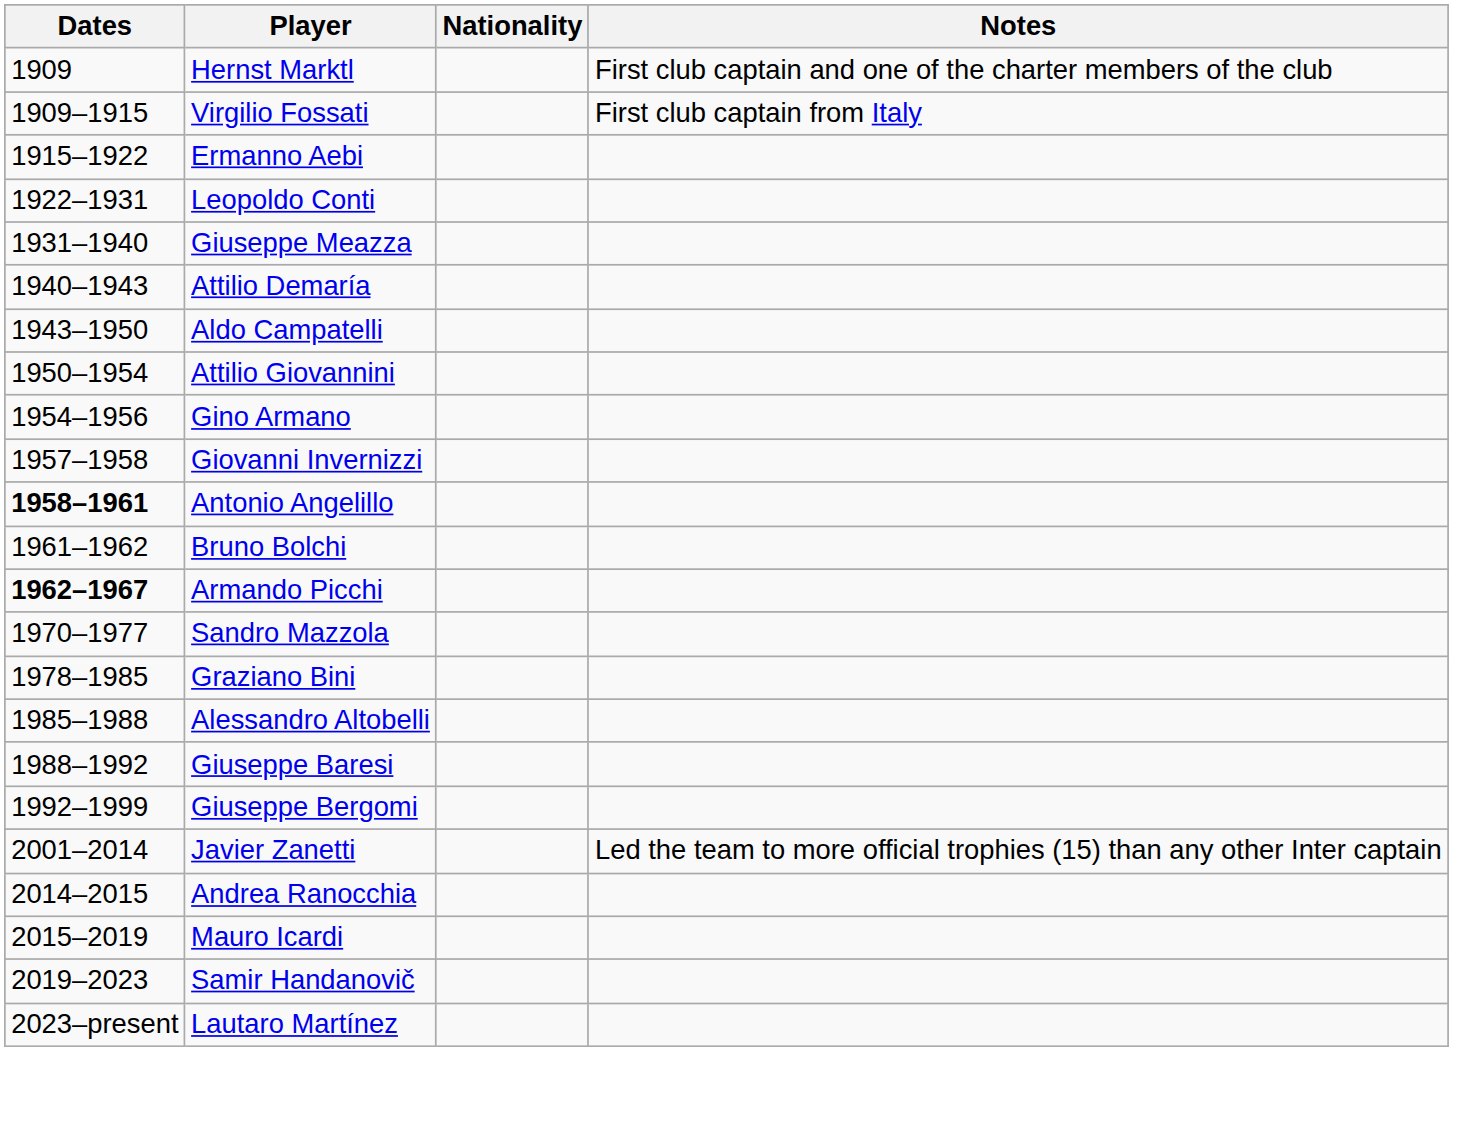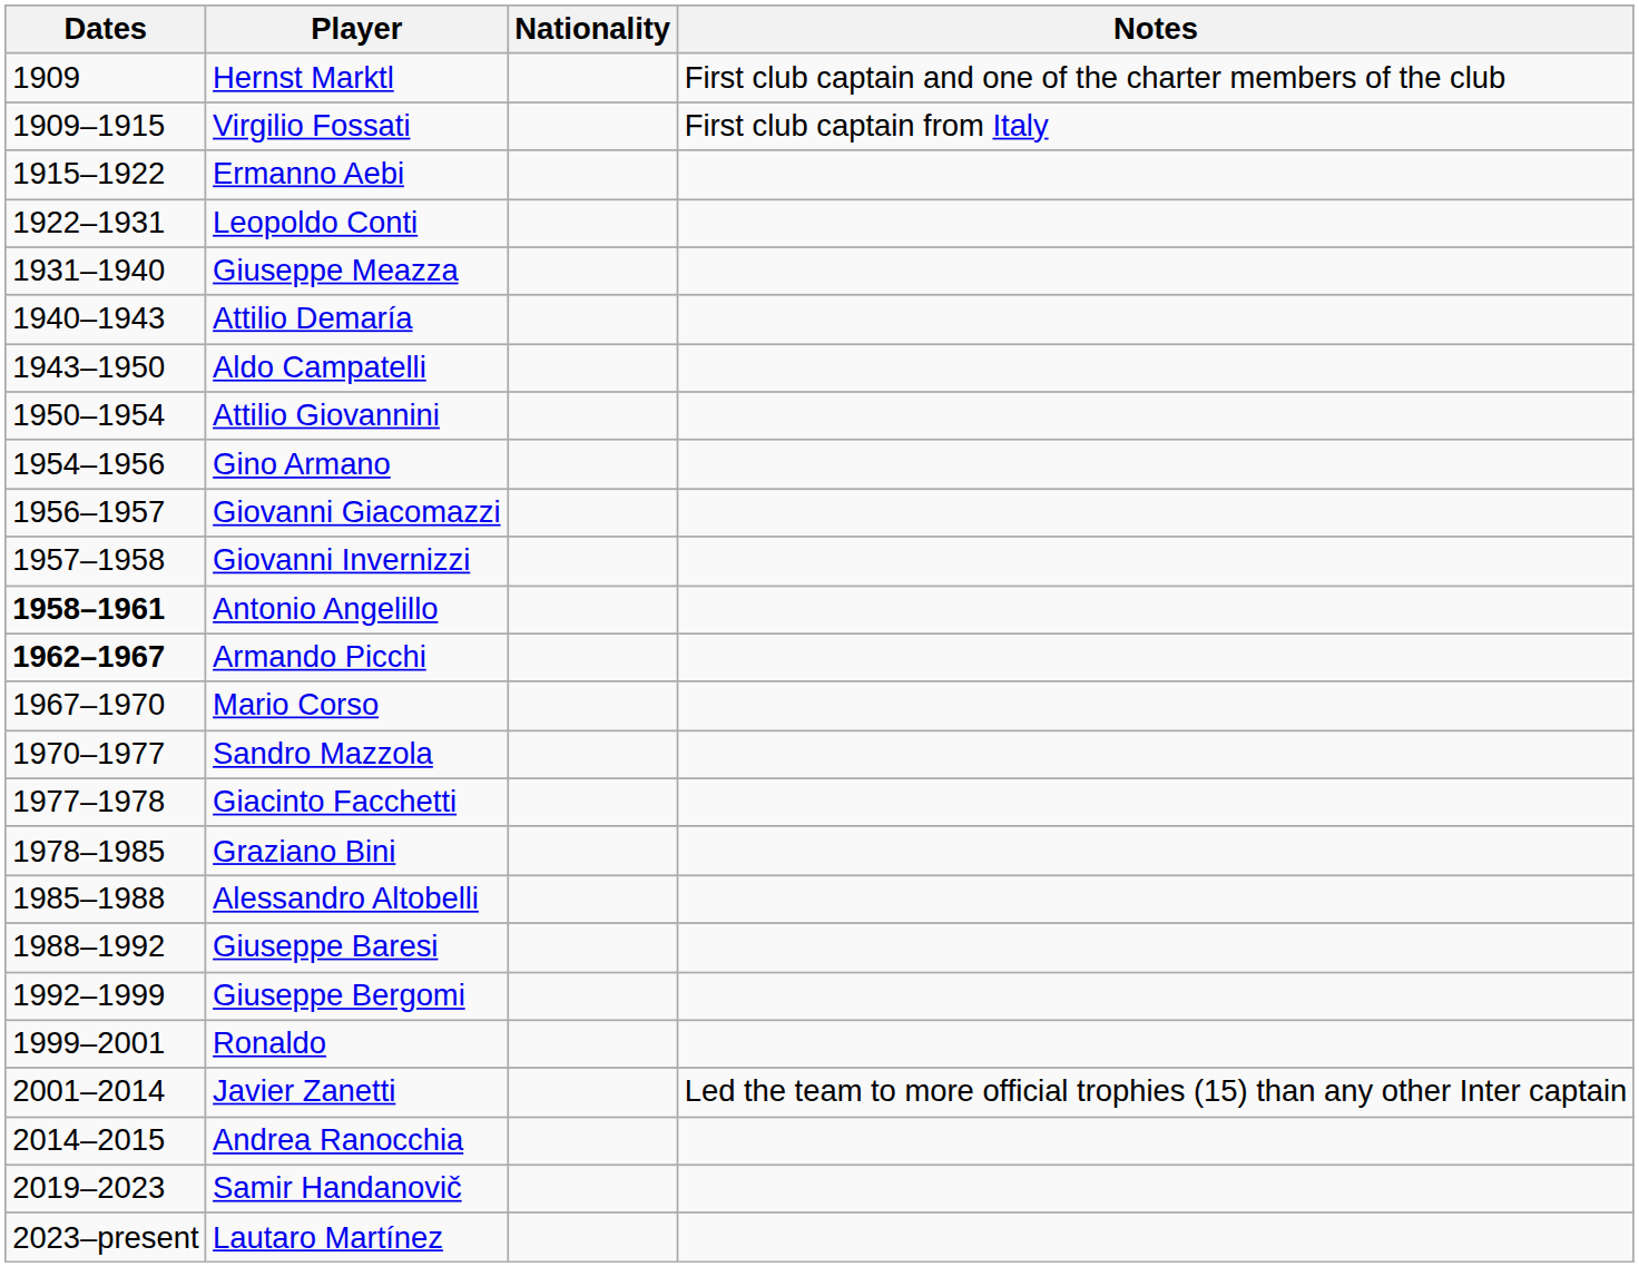+ row: 1956–1957 | Giovanni Giacomazzi
- row: 1961–1962 | Bruno Bolchi
+ row: 1967–1970 | Mario Corso
+ row: 1977–1978 | Giacinto Facchetti
+ row: 1999–2001 | Ronaldo
- row: 2015–2019 | Mauro Icardi
